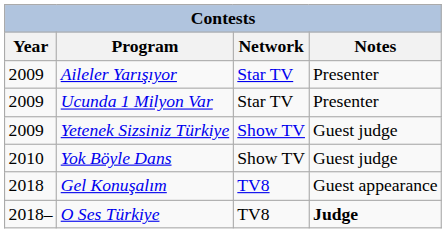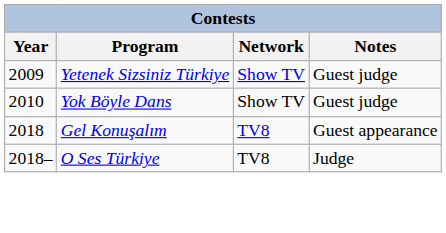- row: 2009 | Aileler Yarışıyor | Star TV | Presenter
- row: 2009 | Ucunda 1 Milyon Var | Star TV | Presenter
O Ses Türkiye | Notes: bold -> normal
